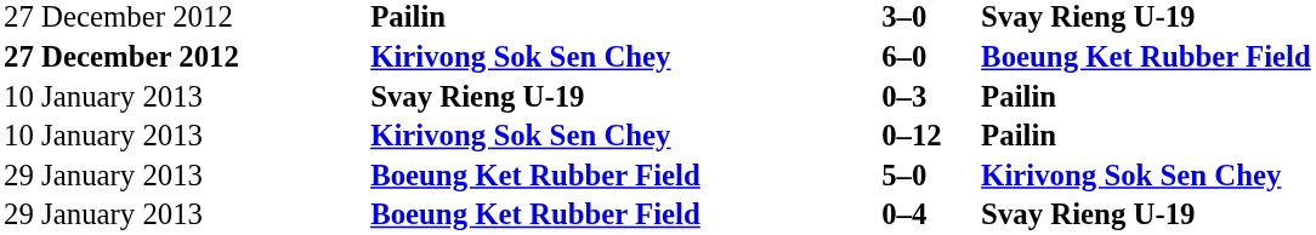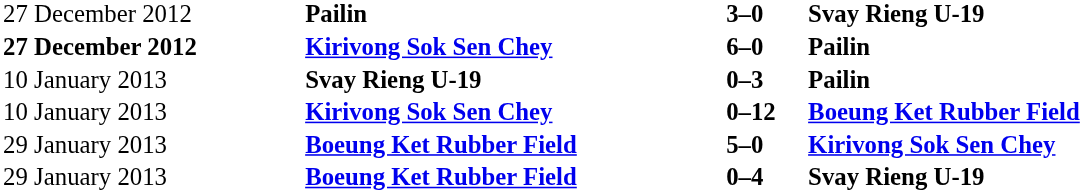6–0 | column 4: Boeung Ket Rubber Field -> Pailin
0–12 | column 4: Pailin -> Boeung Ket Rubber Field
